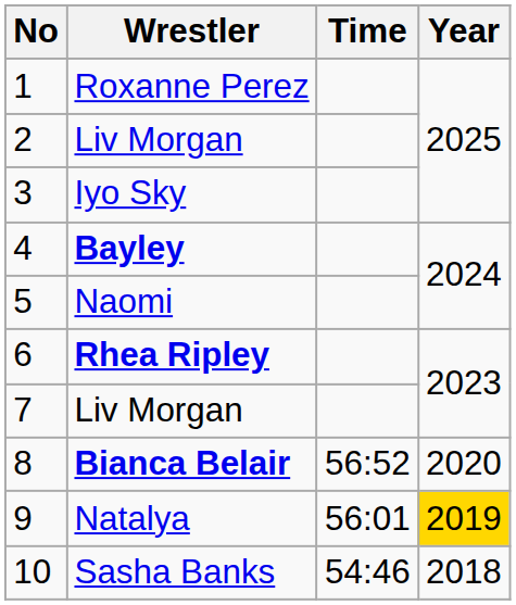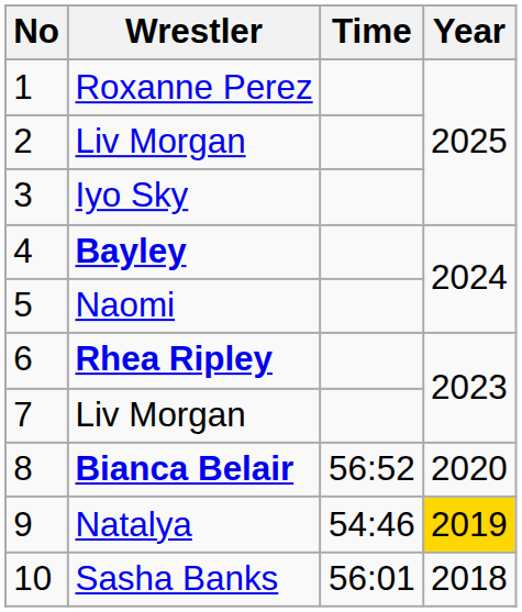Natalya | Time: 56:01 -> 54:46
Sasha Banks | Time: 54:46 -> 56:01
